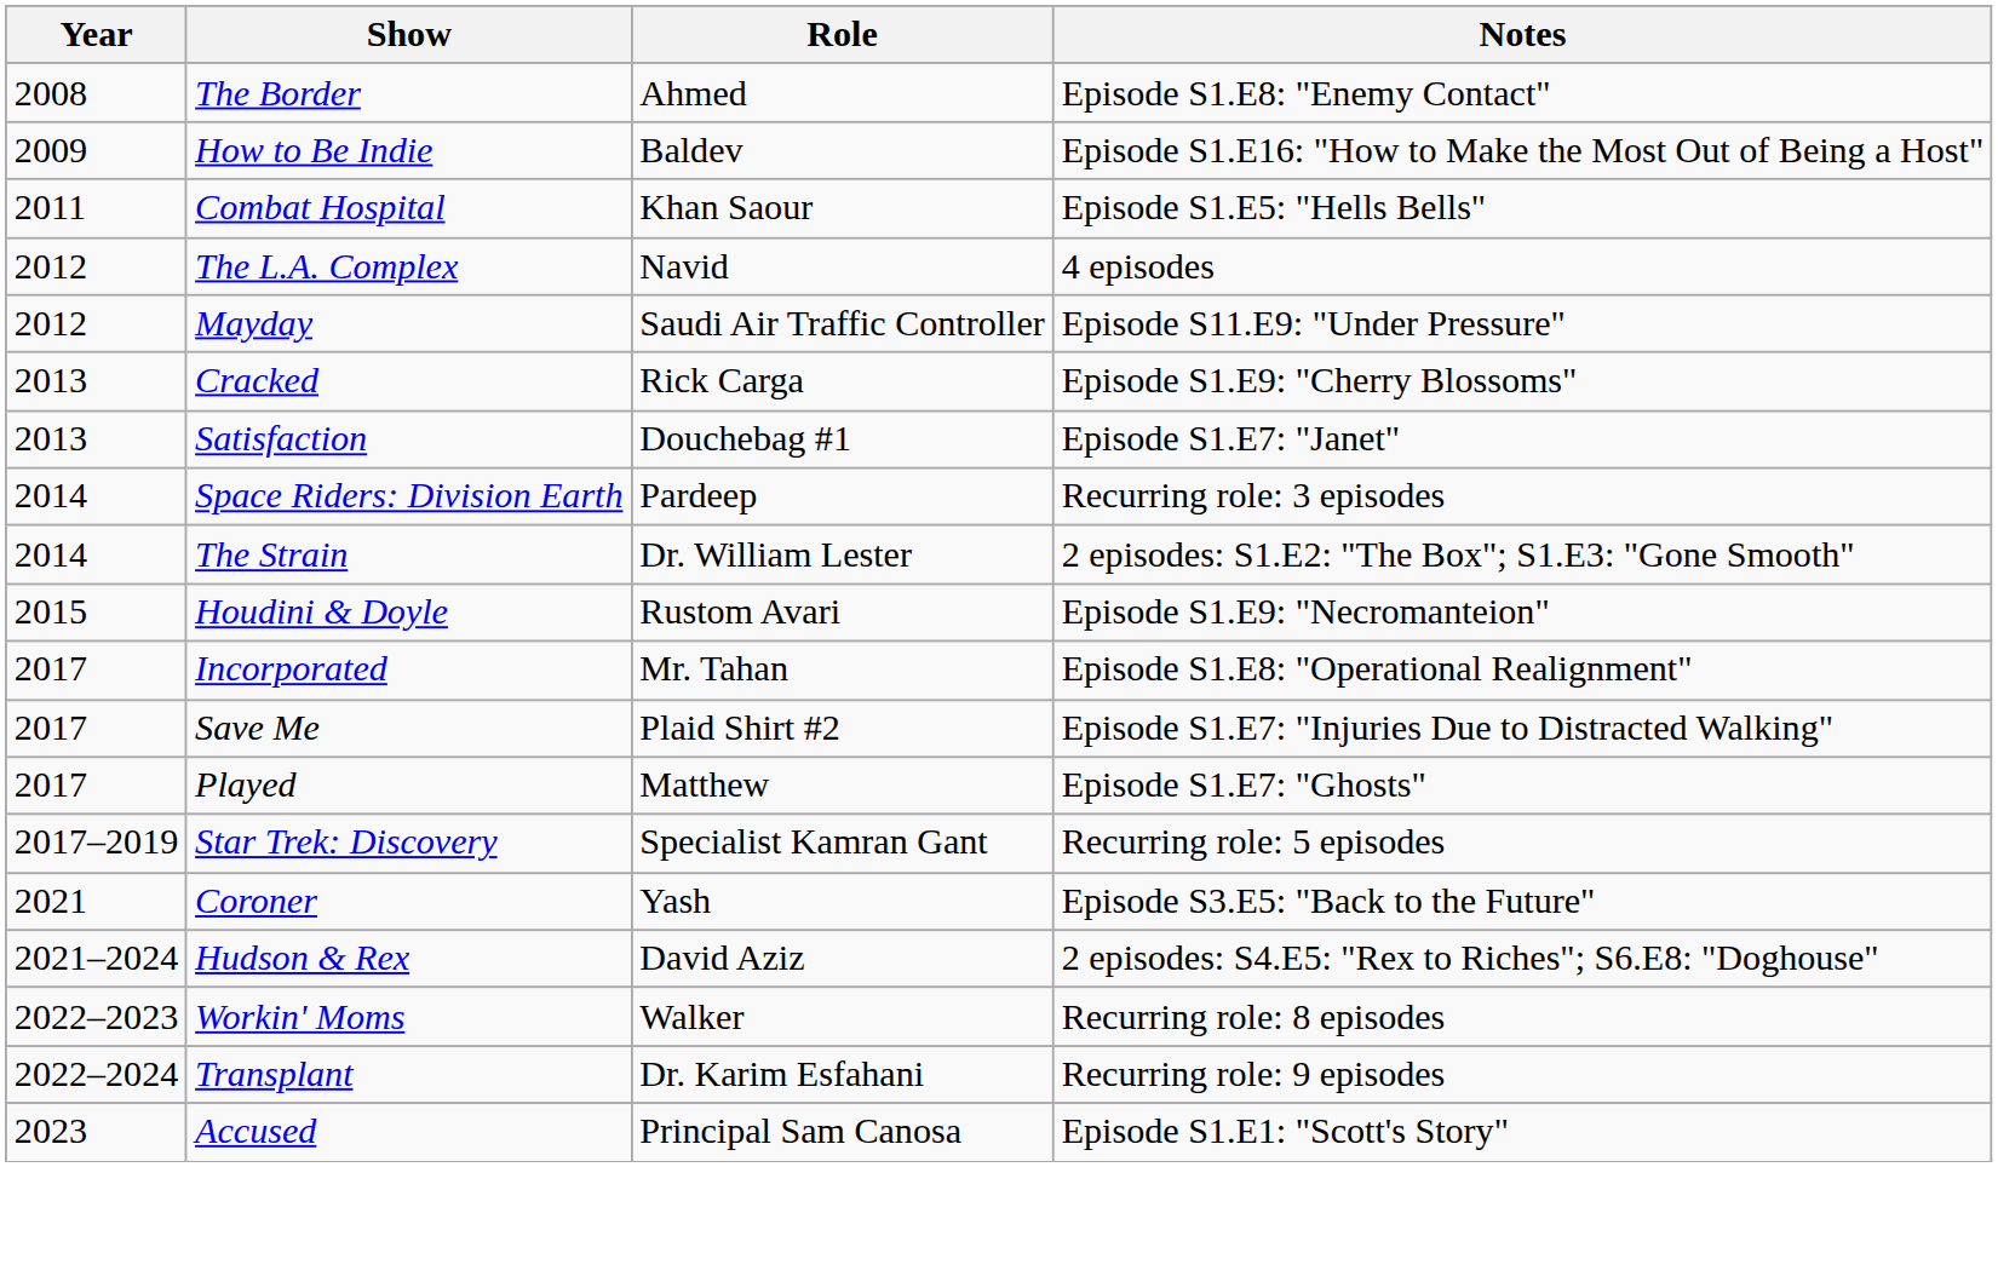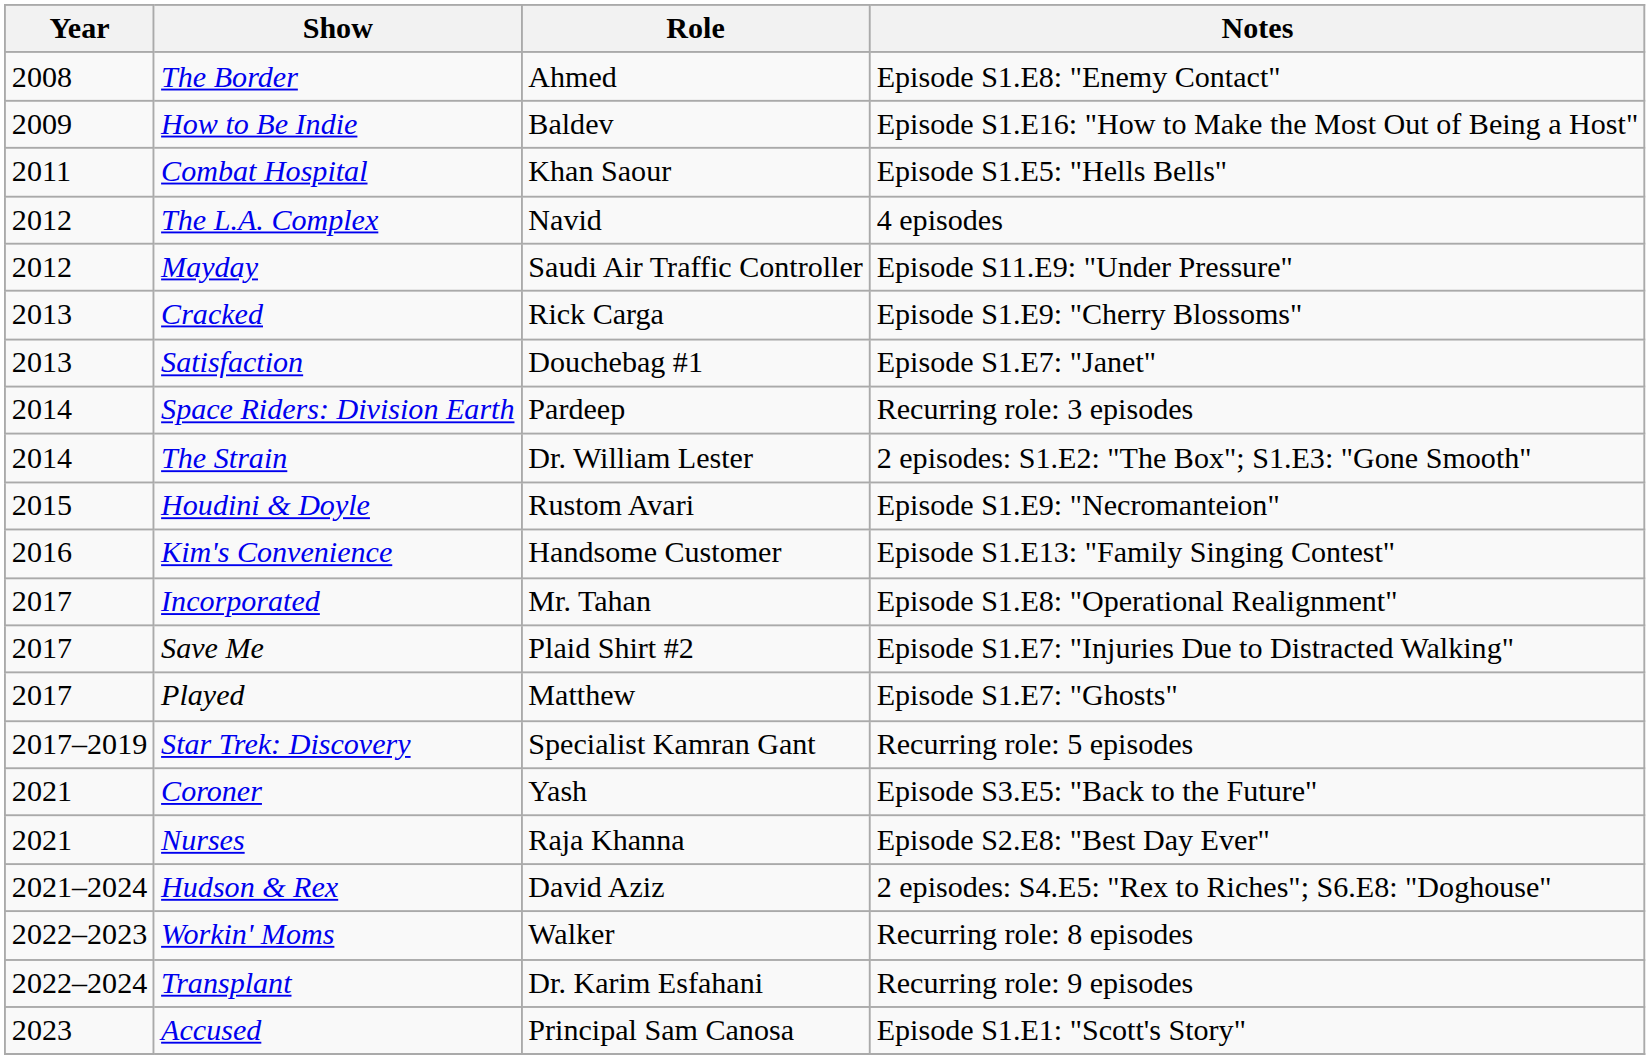+ row: 2016 | Kim's Convenience | Handsome Customer | Episode S1.E13: "Family Singing Contest"
+ row: 2021 | Nurses | Raja Khanna | Episode S2.E8: "Best Day Ever"
